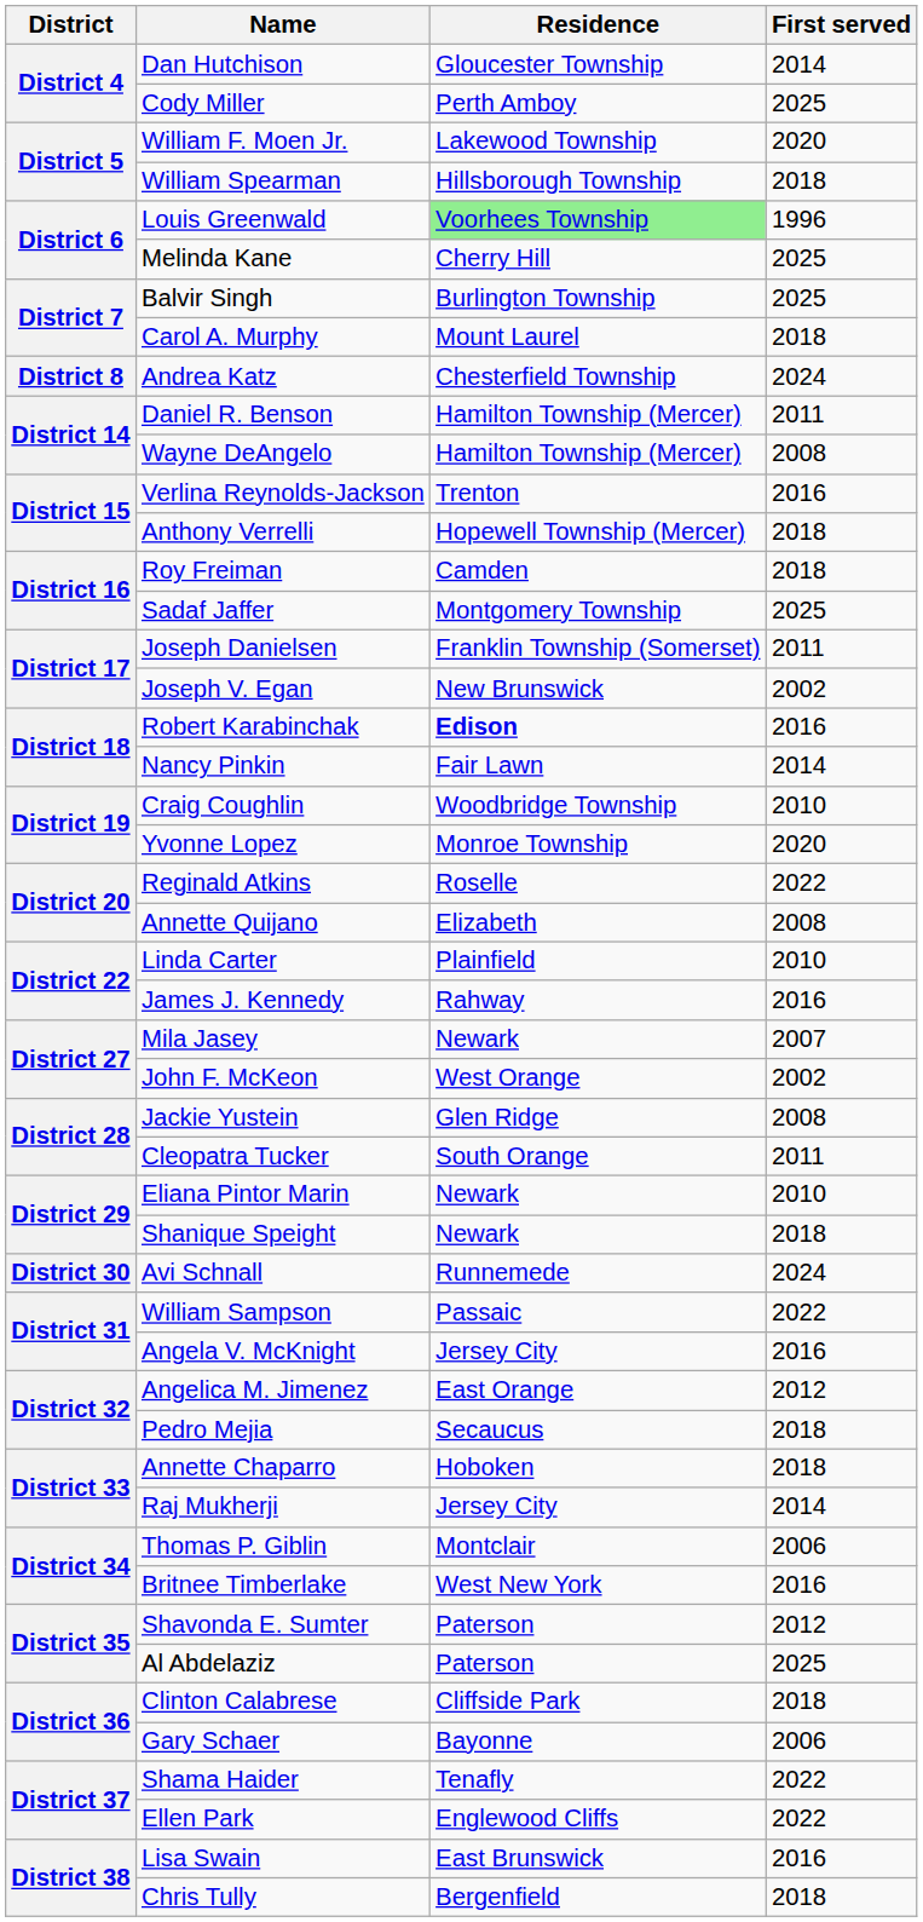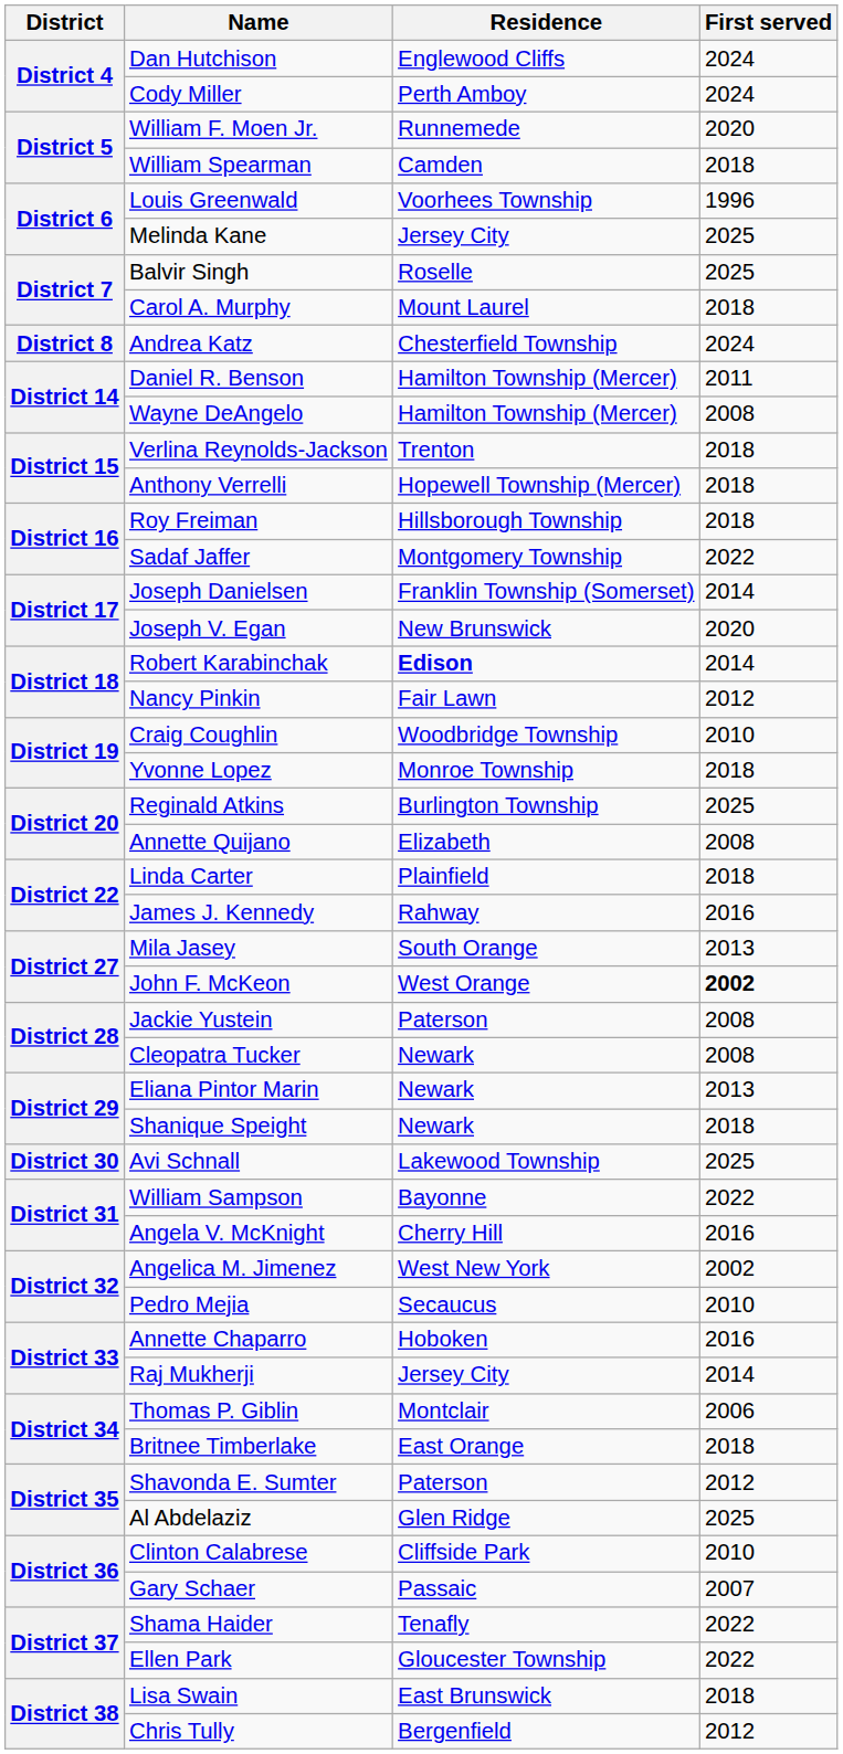Dan Hutchison | Residence: Gloucester Township -> Englewood Cliffs
Dan Hutchison | First served: 2014 -> 2024
Cody Miller | First served: 2025 -> 2024
William F. Moen Jr. | Residence: Lakewood Township -> Runnemede
William Spearman | Residence: Hillsborough Township -> Camden
Louis Greenwald | Residence: lightgreen background -> no background
Melinda Kane | Residence: Cherry Hill -> Jersey City
Balvir Singh | Residence: Burlington Township -> Roselle
Verlina Reynolds-Jackson | First served: 2016 -> 2018
Roy Freiman | Residence: Camden -> Hillsborough Township
Sadaf Jaffer | First served: 2025 -> 2022
Joseph Danielsen | First served: 2011 -> 2014
Joseph V. Egan | First served: 2002 -> 2020
Robert Karabinchak | First served: 2016 -> 2014
Nancy Pinkin | First served: 2014 -> 2012
Yvonne Lopez | First served: 2020 -> 2018
Reginald Atkins | Residence: Roselle -> Burlington Township
Reginald Atkins | First served: 2022 -> 2025
Linda Carter | First served: 2010 -> 2018
Mila Jasey | Residence: Newark -> South Orange
Mila Jasey | First served: 2007 -> 2013
John F. McKeon | First served: normal -> bold
Jackie Yustein | Residence: Glen Ridge -> Paterson
Cleopatra Tucker | Residence: South Orange -> Newark
Cleopatra Tucker | First served: 2011 -> 2008
Eliana Pintor Marin | First served: 2010 -> 2013
Avi Schnall | Residence: Runnemede -> Lakewood Township
Avi Schnall | First served: 2024 -> 2025
William Sampson | Residence: Passaic -> Bayonne
Angela V. McKnight | Residence: Jersey City -> Cherry Hill
Angelica M. Jimenez | Residence: East Orange -> West New York
Angelica M. Jimenez | First served: 2012 -> 2002
Pedro Mejia | First served: 2018 -> 2010
Annette Chaparro | First served: 2018 -> 2016
Britnee Timberlake | Residence: West New York -> East Orange
Britnee Timberlake | First served: 2016 -> 2018
Al Abdelaziz | Residence: Paterson -> Glen Ridge
Clinton Calabrese | First served: 2018 -> 2010
Gary Schaer | Residence: Bayonne -> Passaic
Gary Schaer | First served: 2006 -> 2007
Ellen Park | Residence: Englewood Cliffs -> Gloucester Township
Lisa Swain | First served: 2016 -> 2018
Chris Tully | First served: 2018 -> 2012
